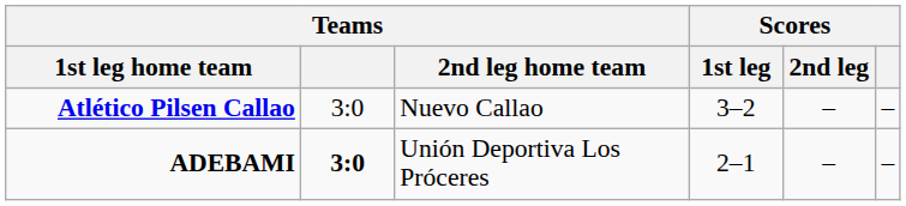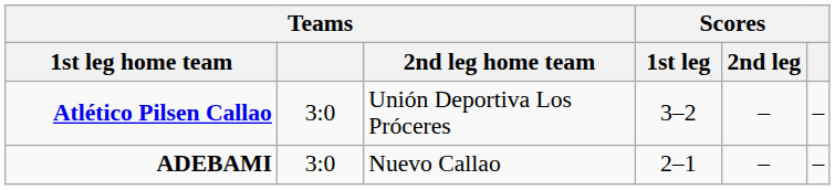Atlético Pilsen Callao | Teams / 2nd leg home team: Nuevo Callao -> Unión Deportiva Los Próceres
ADEBAMI | Teams: bold -> normal
ADEBAMI | Teams / 2nd leg home team: Unión Deportiva Los Próceres -> Nuevo Callao
